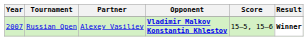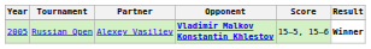Russian Open | Year: 2007 -> 2005
